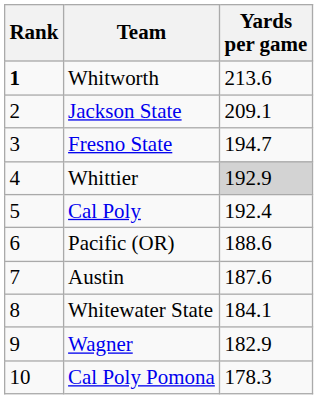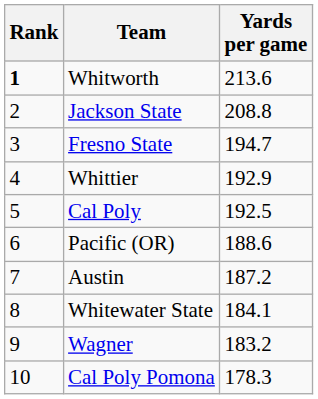Jackson State | Yards per game: 209.1 -> 208.8
Whittier | Yards per game: lightgrey background -> no background
Cal Poly | Yards per game: 192.4 -> 192.5
Austin | Yards per game: 187.6 -> 187.2
Wagner | Yards per game: 182.9 -> 183.2
